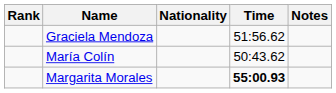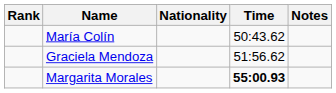rows swapped: María Colín <-> Graciela Mendoza
